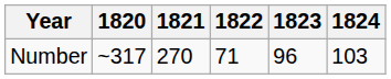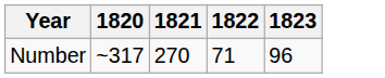- column: 1824 | 103
